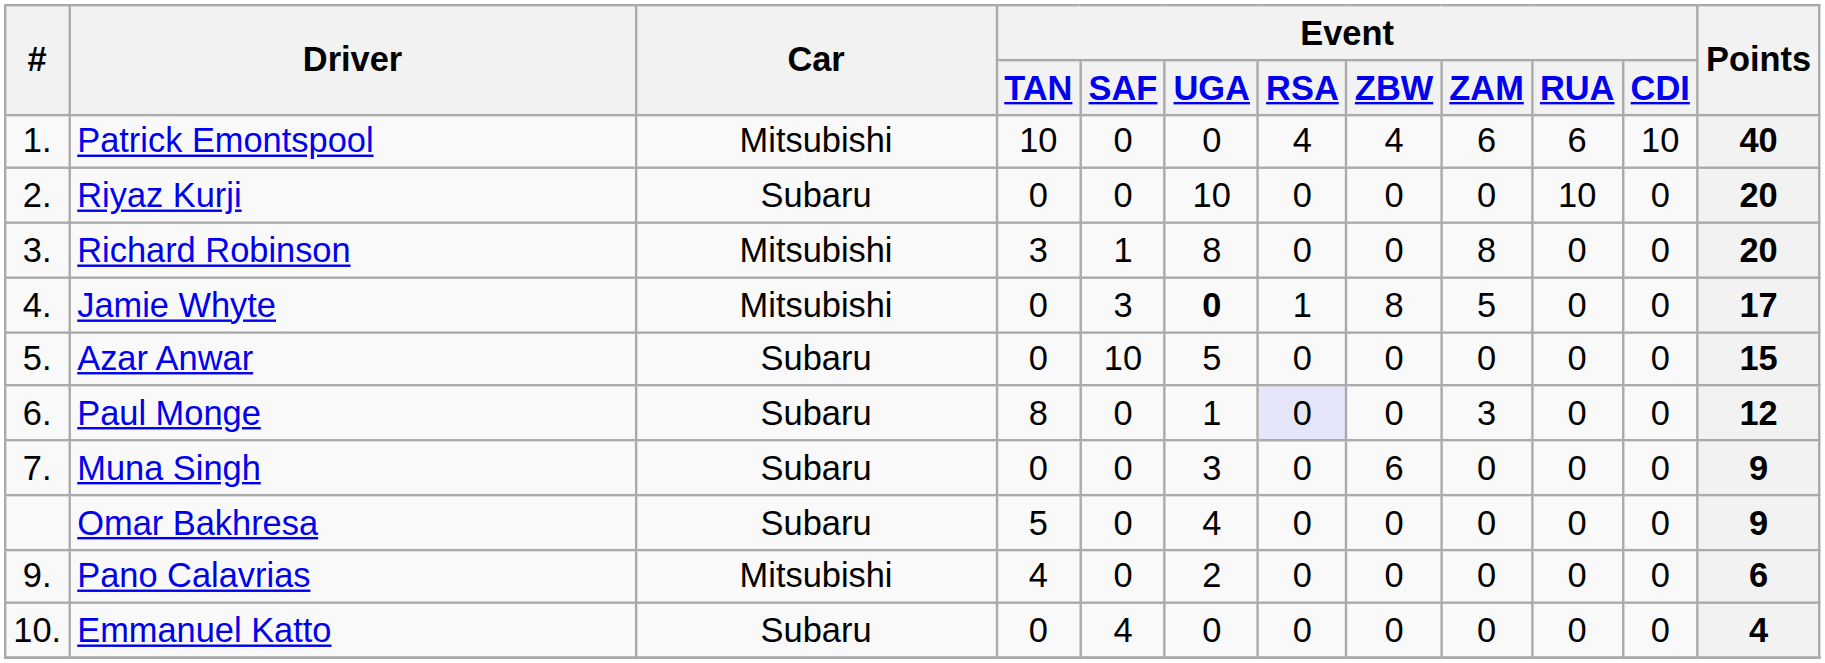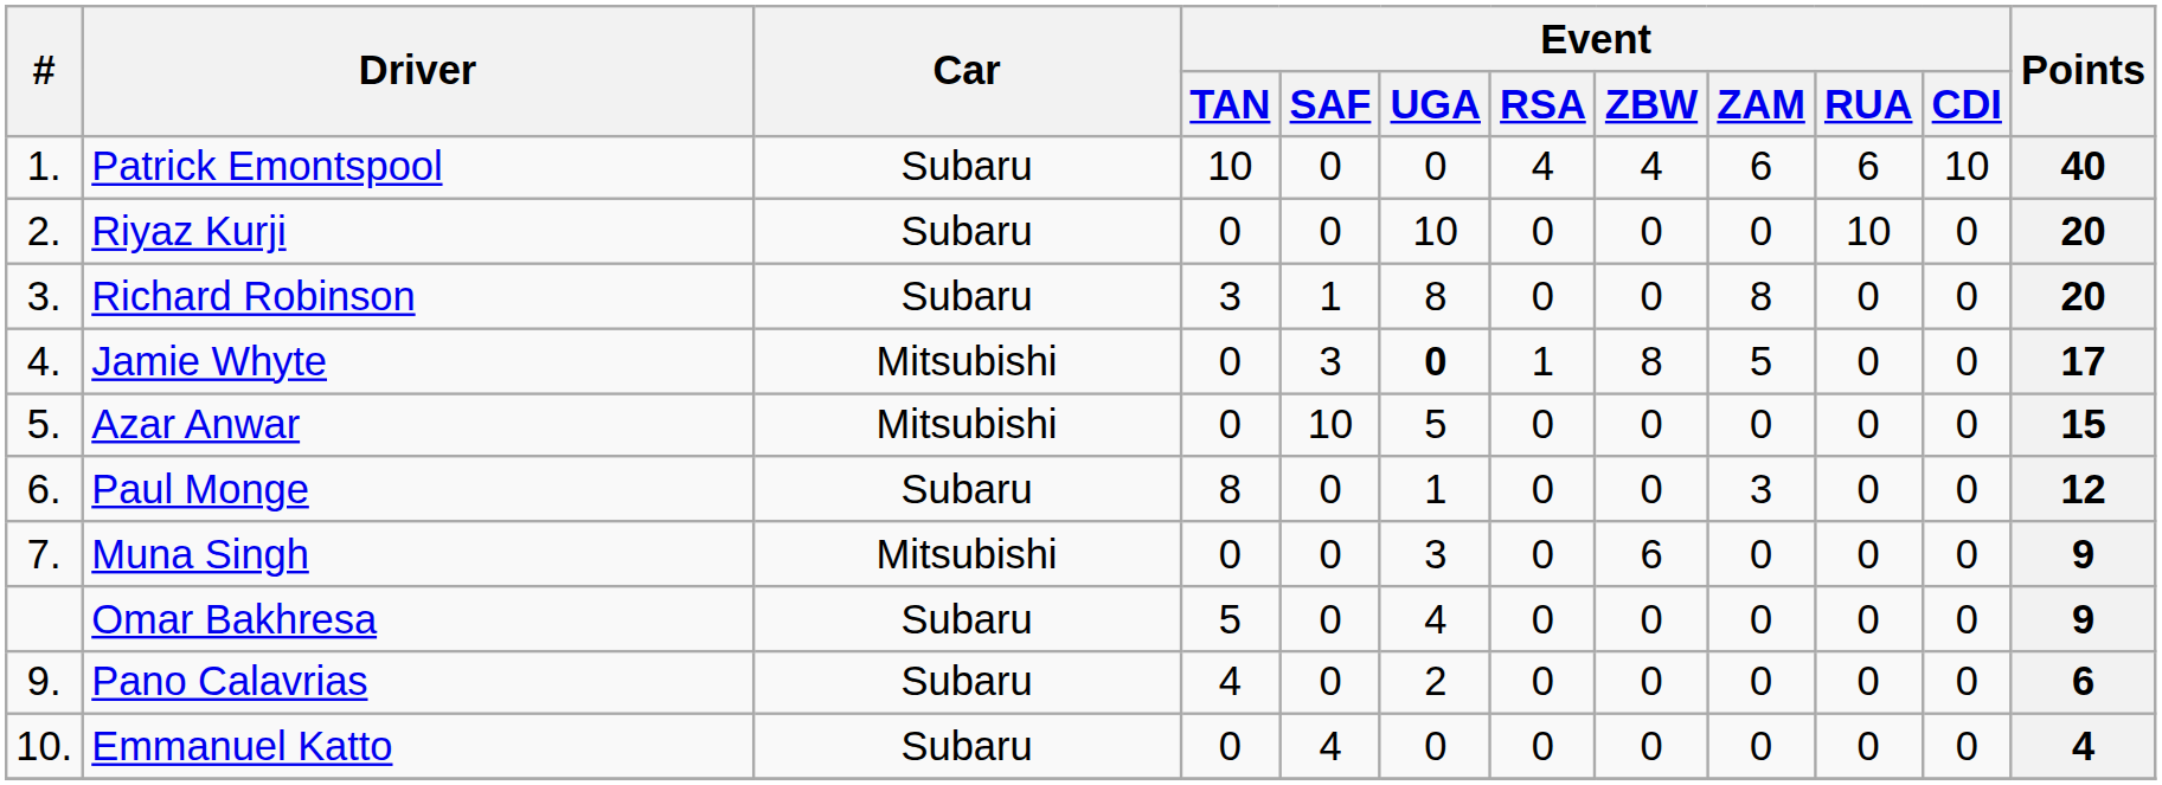Patrick Emontspool | Car: Mitsubishi -> Subaru
Richard Robinson | Car: Mitsubishi -> Subaru
Azar Anwar | Car: Subaru -> Mitsubishi
Paul Monge | Event / RSA: lavender background -> no background
Muna Singh | Car: Subaru -> Mitsubishi
Pano Calavrias | Car: Mitsubishi -> Subaru
